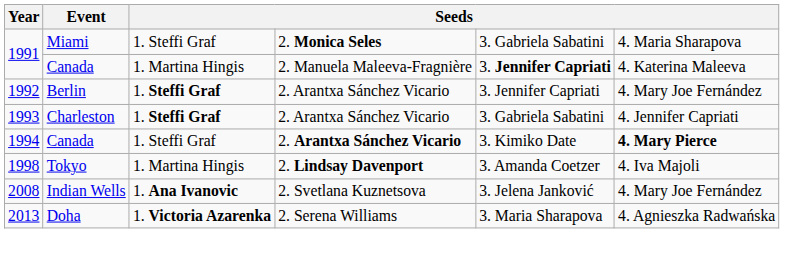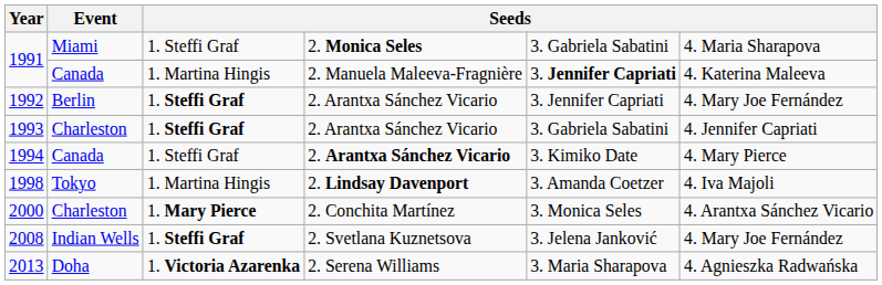1994 | column 6: bold -> normal
+ row: 2000 | Charleston | 1. Mary Pierce | 2. Conchita Martínez | 3. Monica Seles | 4. Arantxa Sánchez Vicario
2008 | column 3: 1. Ana Ivanovic -> 1. Steffi Graf
